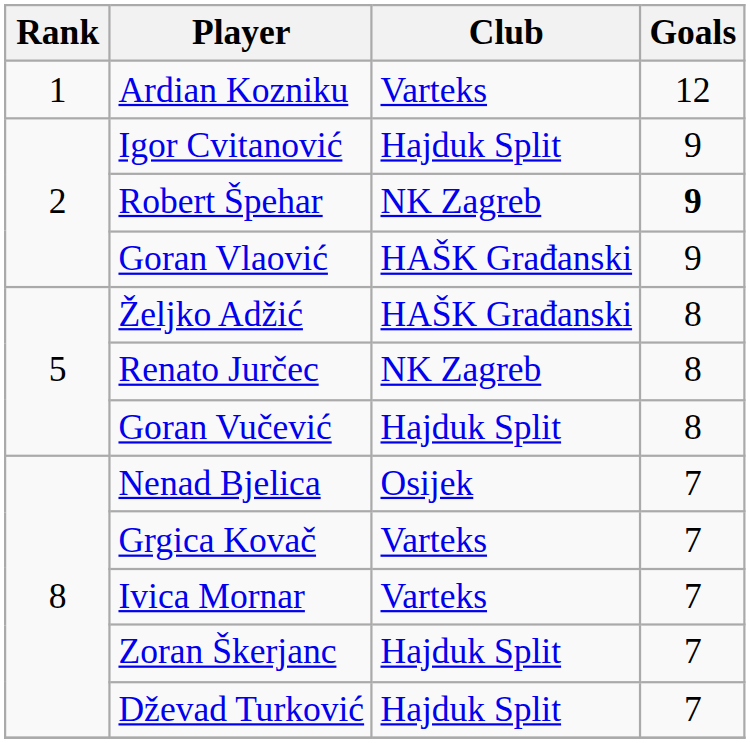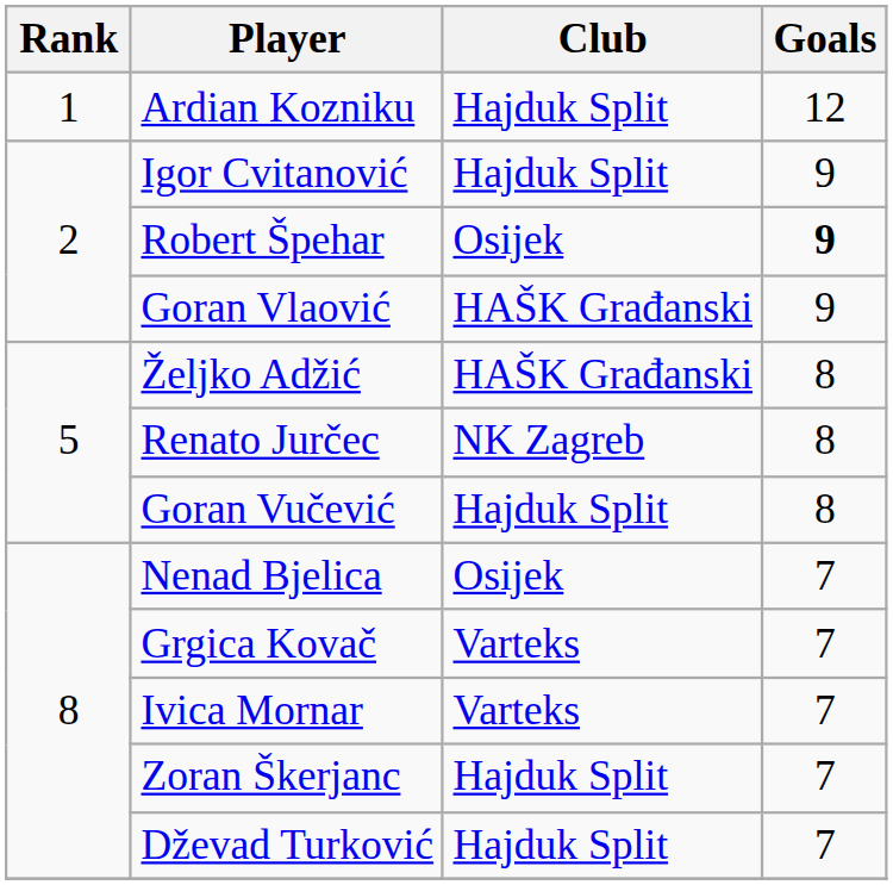Ardian Kozniku | Club: Varteks -> Hajduk Split
Robert Špehar | Club: NK Zagreb -> Osijek
